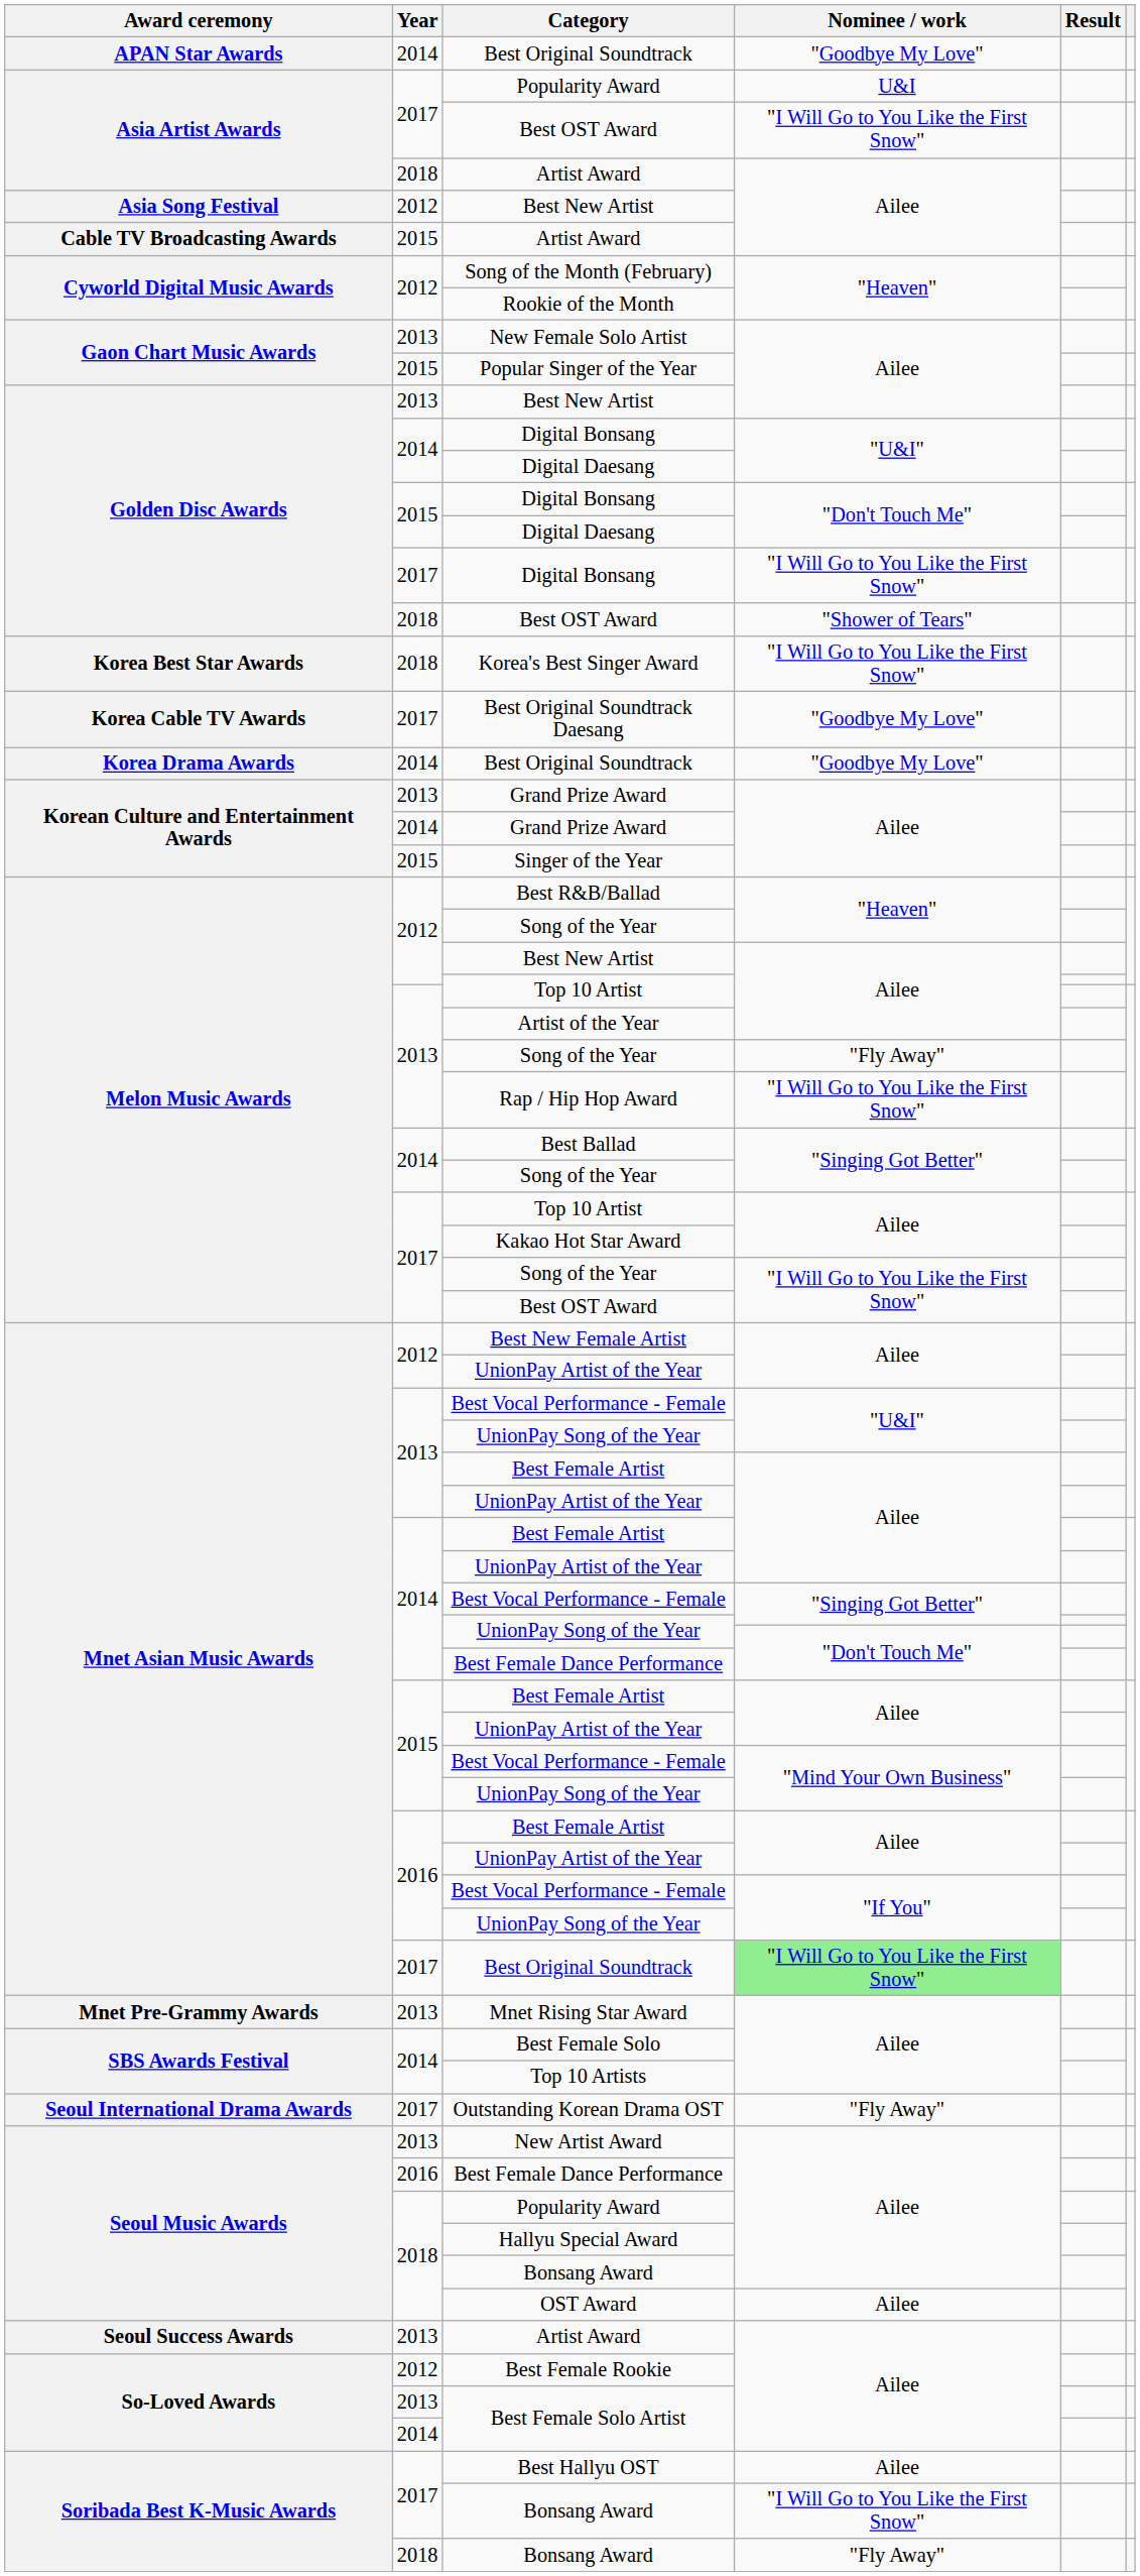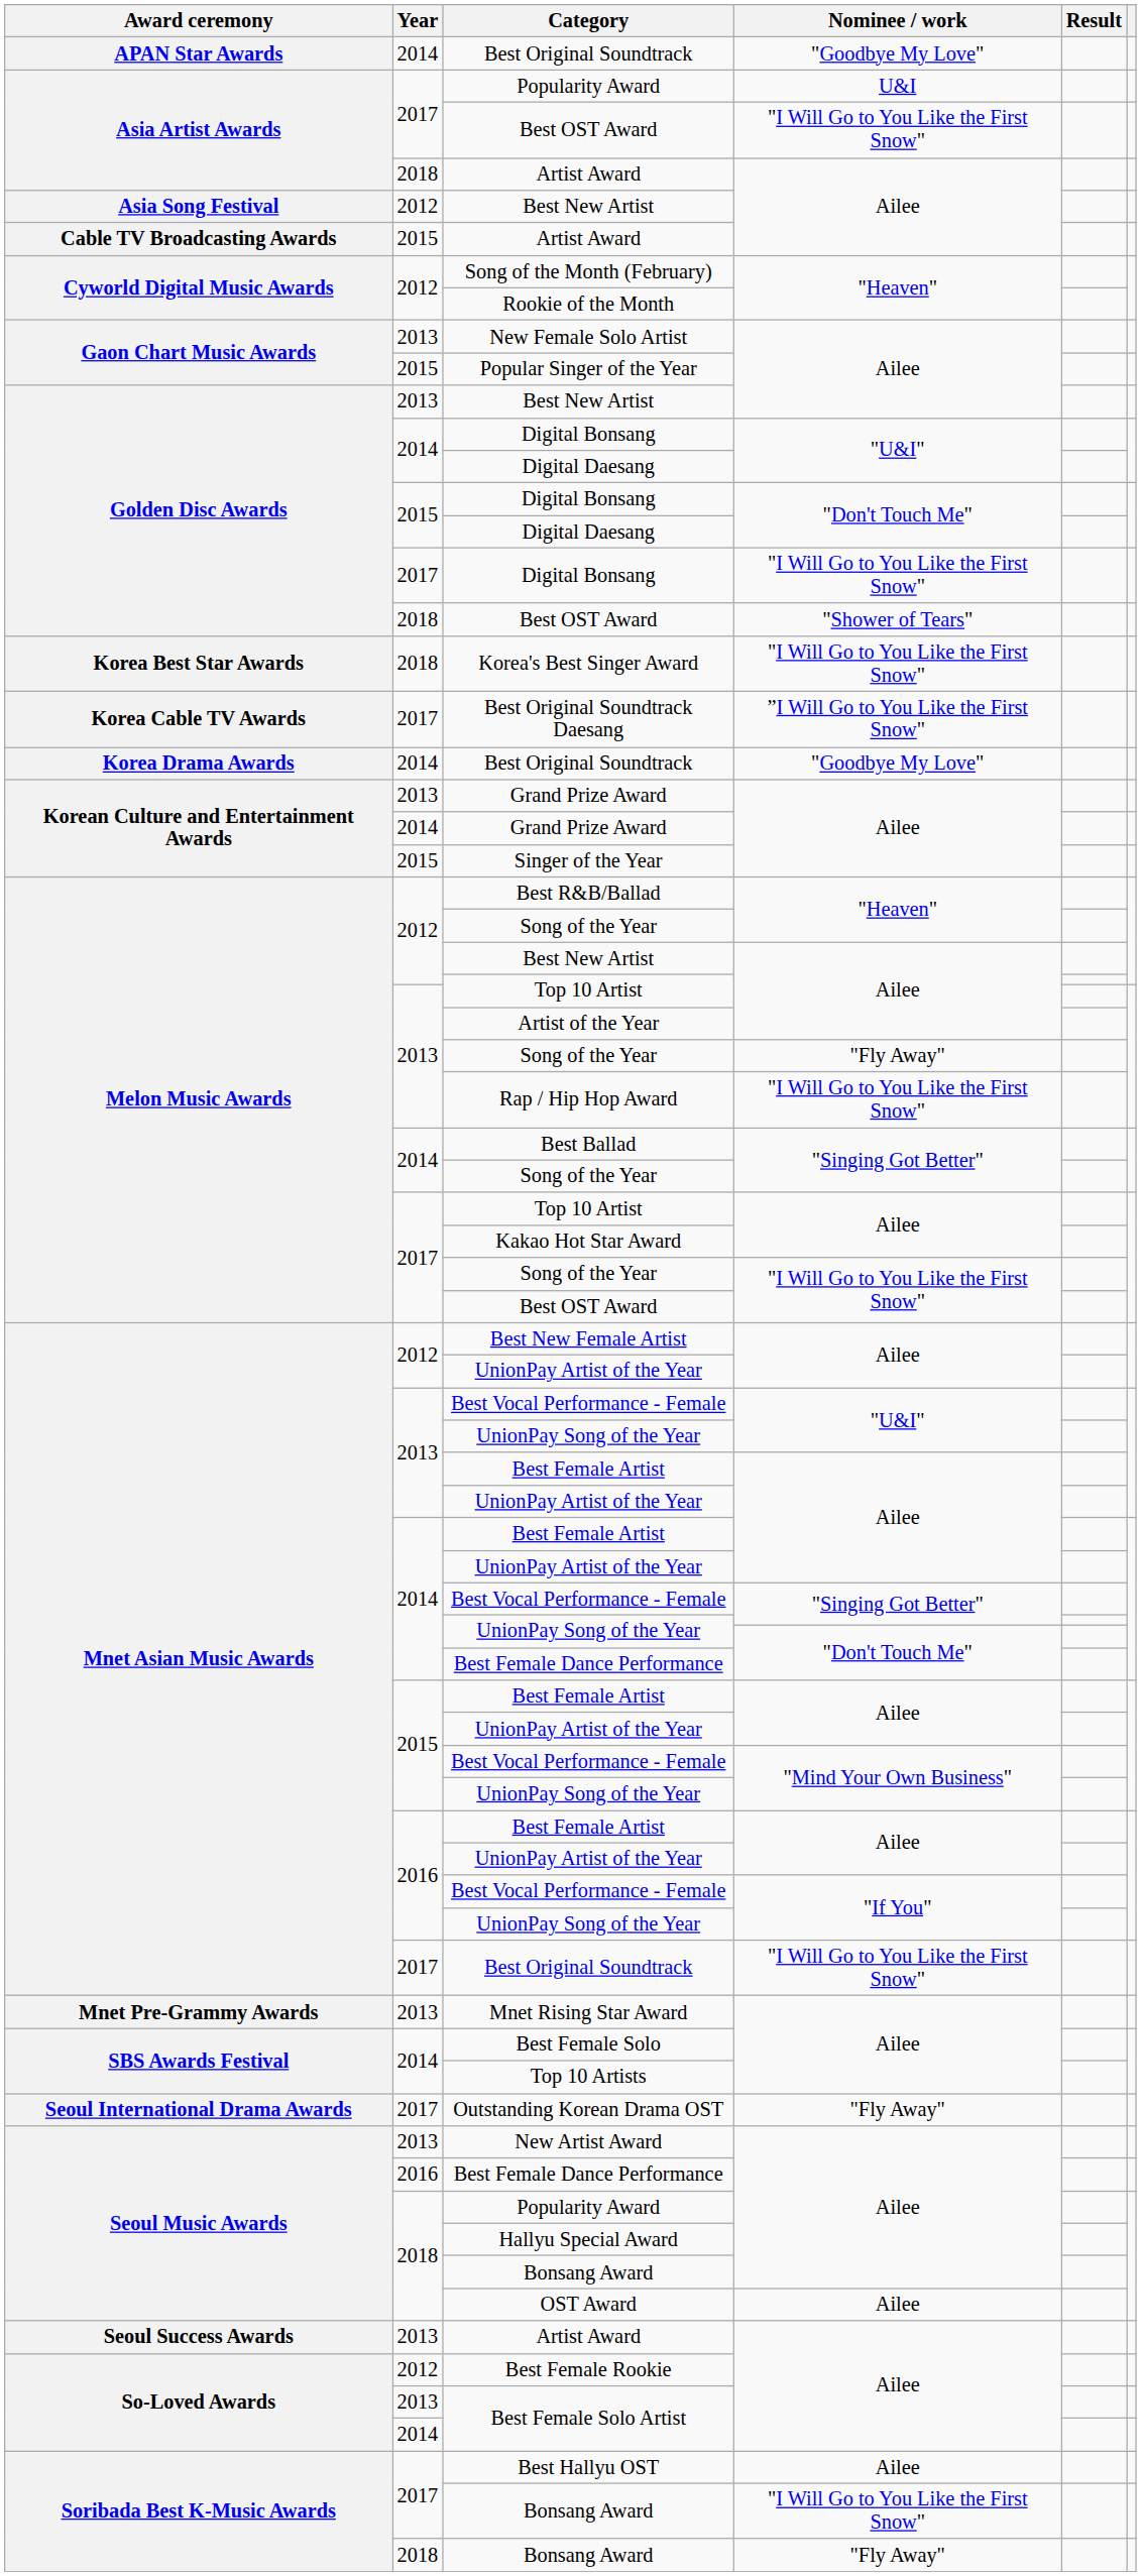Best Original Soundtrack Daesang | Nominee / work: "Goodbye My Love" -> ”I Will Go to You Like the First Snow"
2017 / Best Original Soundtrack | Nominee / work: lightgreen background -> no background
